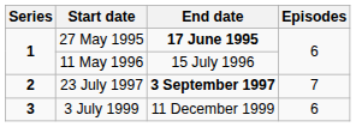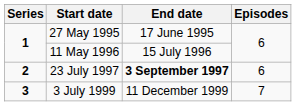27 May 1995 | End date: bold -> normal
23 July 1997 | Episodes: 7 -> 6
3 July 1999 | Episodes: 6 -> 7
